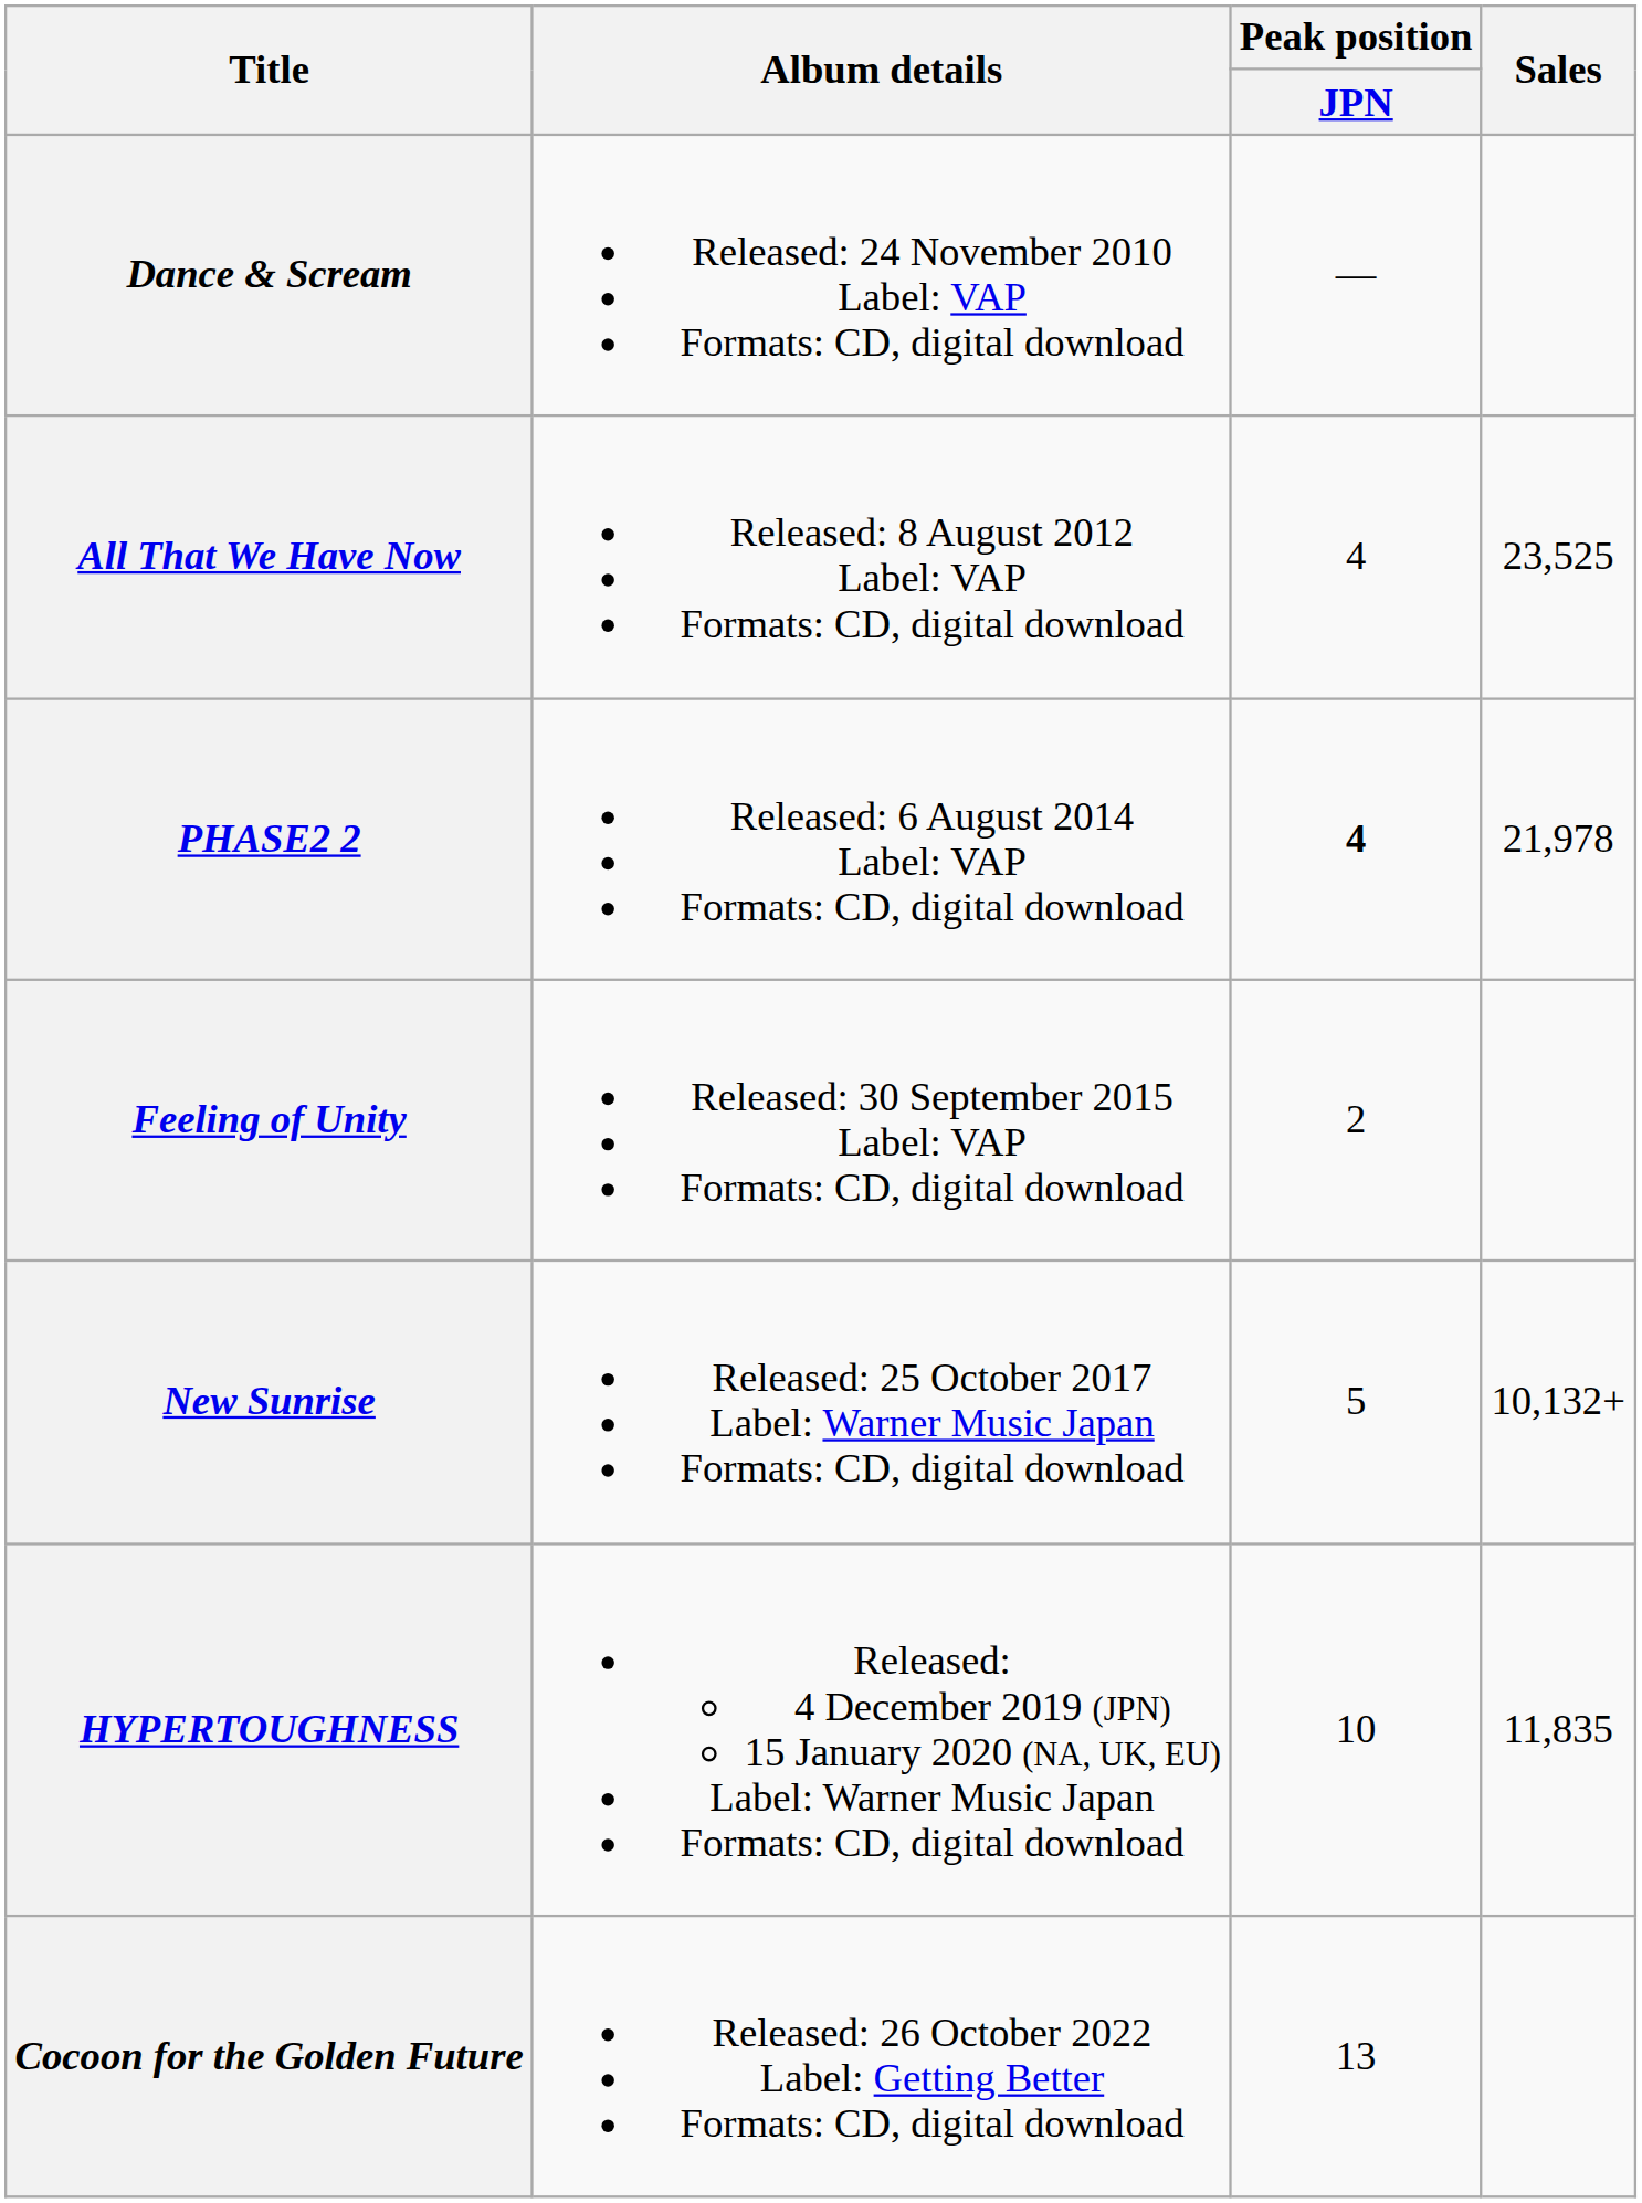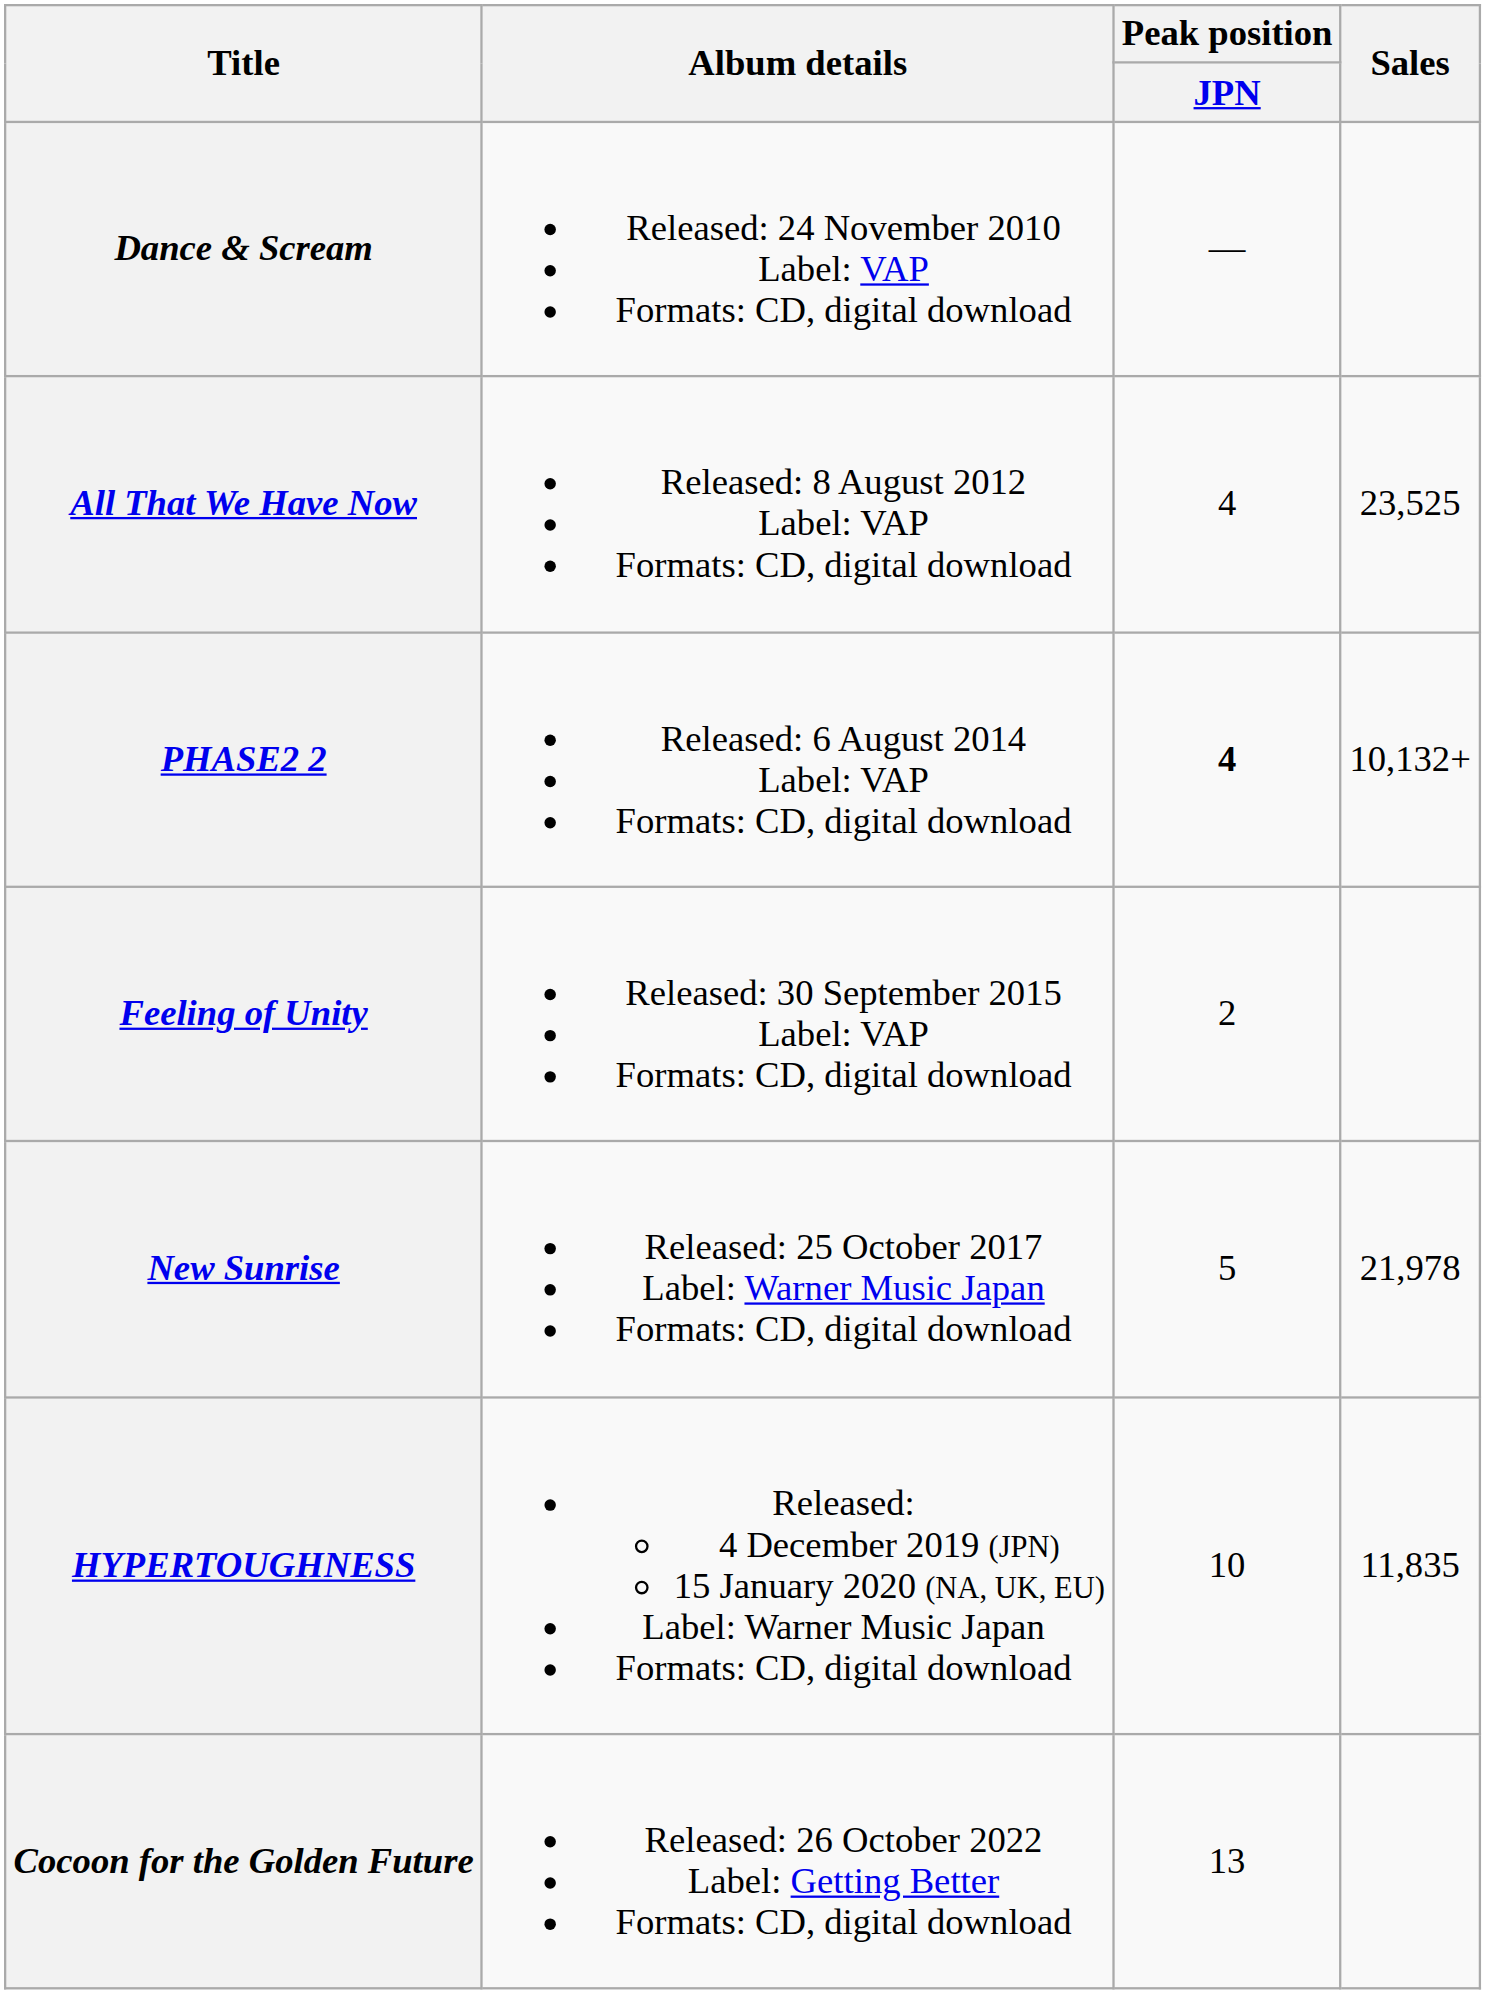PHASE2 2 | Sales: 21,978 -> 10,132+
New Sunrise | Sales: 10,132+ -> 21,978
